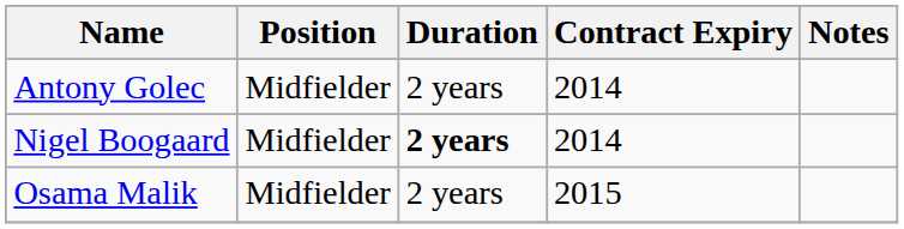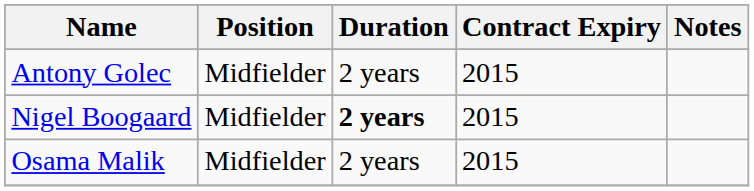Antony Golec | Contract Expiry: 2014 -> 2015
Nigel Boogaard | Contract Expiry: 2014 -> 2015
